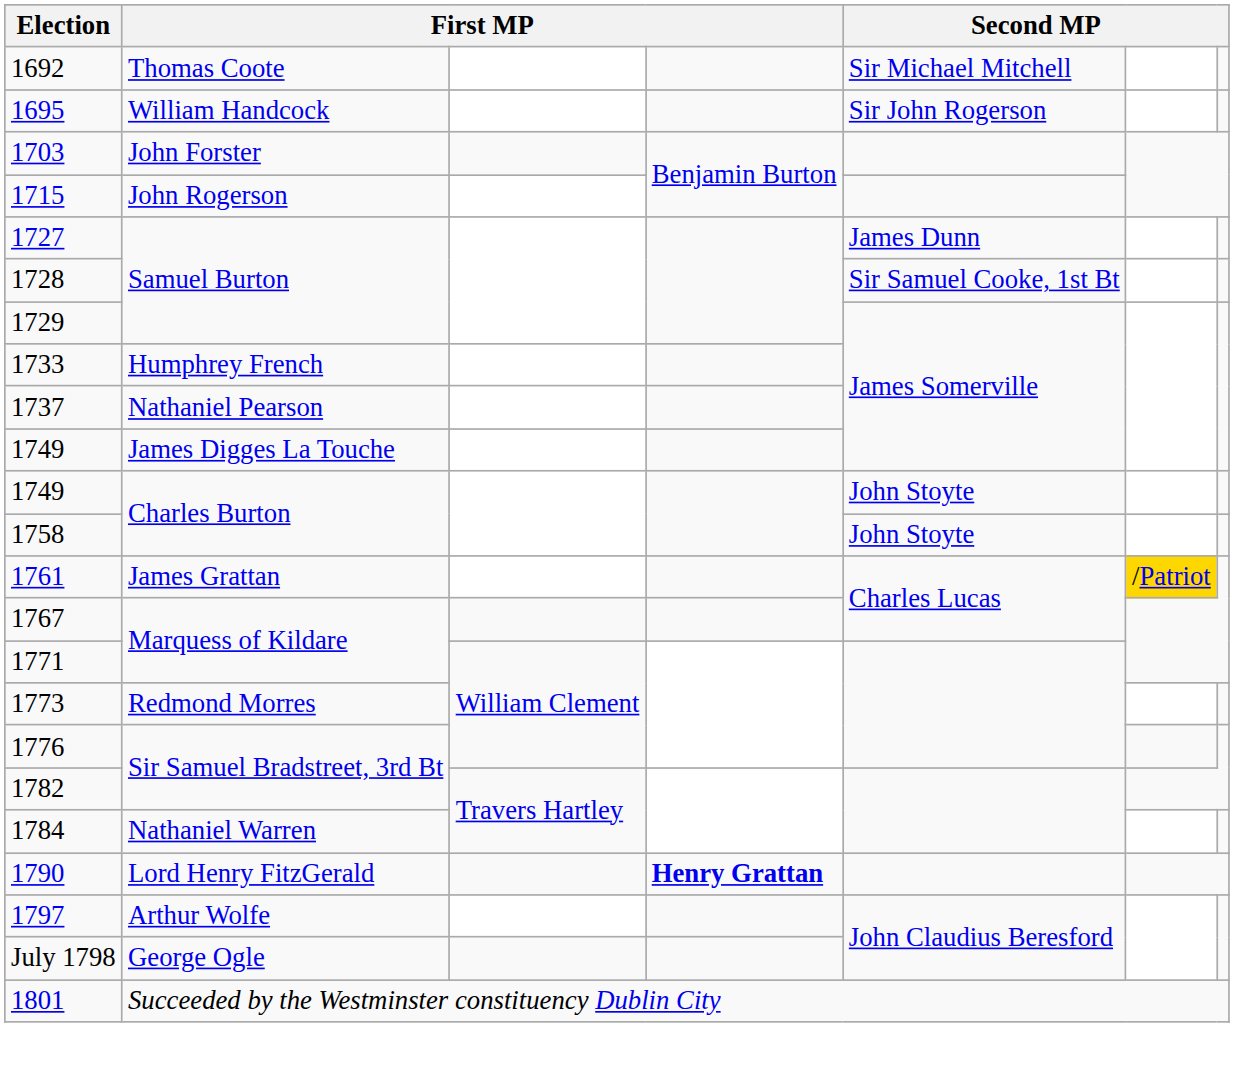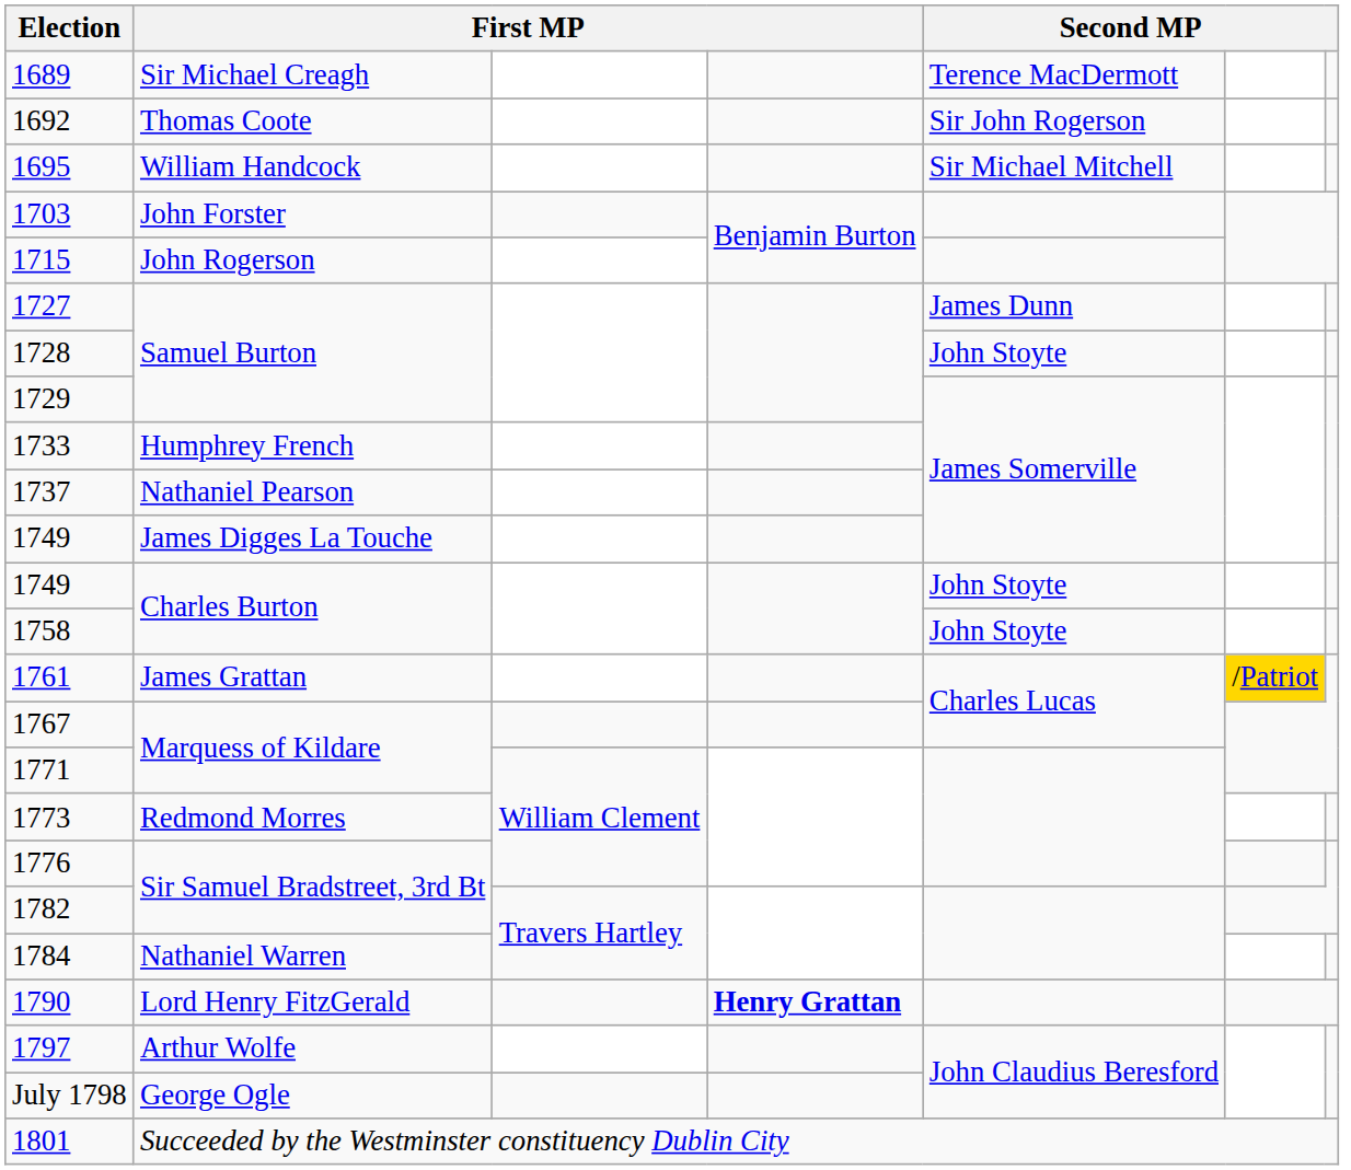+ row: 1689 | Sir Michael Creagh | Terence MacDermott
1692 | column 5: Sir Michael Mitchell -> Sir John Rogerson
1695 | column 5: Sir John Rogerson -> Sir Michael Mitchell
1728 | column 5: Sir Samuel Cooke, 1st Bt -> John Stoyte
